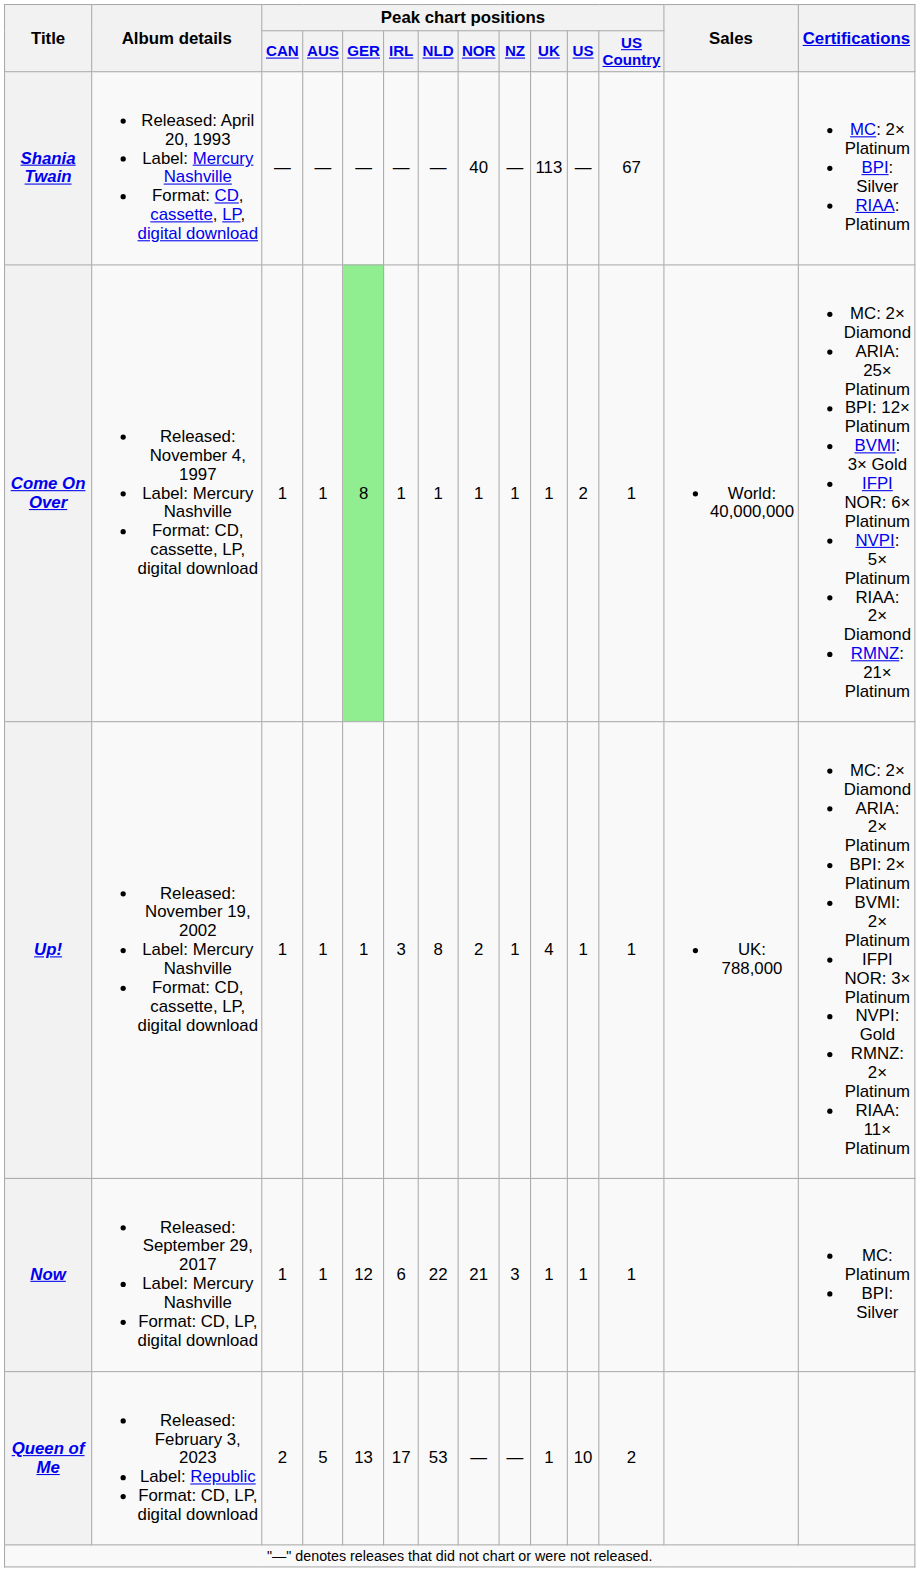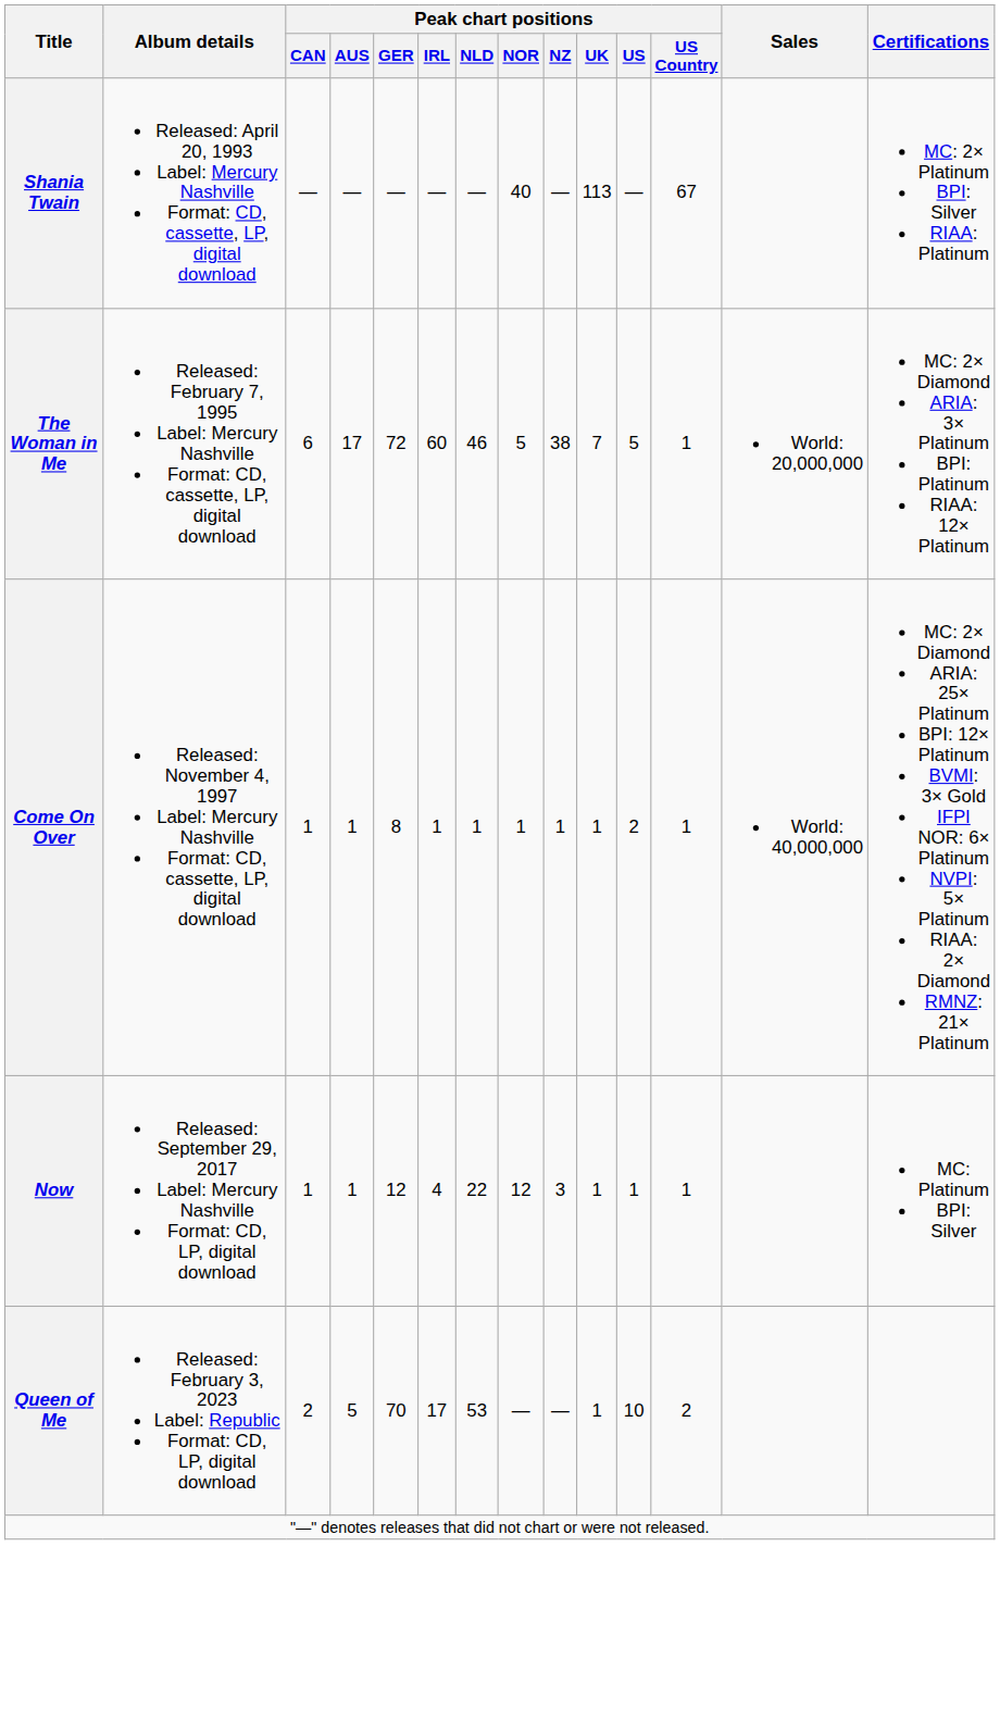+ row: The Woman in Me | Released: February 7, 1995 Label: Mercury Nashville Format: CD, cassette, LP, digital download | 6 | 17 | 72 | 60 | 46 | 5 | 38 | 7 | 5 | 1 | World: 20,000,000 | MC: 2× Diamond ARIA: 3× Platinum BPI: Platinum RIAA: 12× Platinum
Come On Over | Peak chart positions / GER: lightgreen background -> no background
- row: Up! | Released: November 19, 2002 Label: Mercury Nashville Format: CD, cassette, LP, digital download | 1 | 1 | 1 | 3 | 8 | 2 | 1 | 4 | 1 | 1 | UK: 788,000 | MC: 2× Diamond ARIA: 2× Platinum BPI: 2× Platinum BVMI: 2× Platinum IFPI NOR: 3× Platinum NVPI: Gold RMNZ: 2× Platinum RIAA: 11× Platinum
Now | Peak chart positions / IRL: 6 -> 4
Now | Peak chart positions / NOR: 21 -> 12
Queen of Me | Peak chart positions / GER: 13 -> 70
